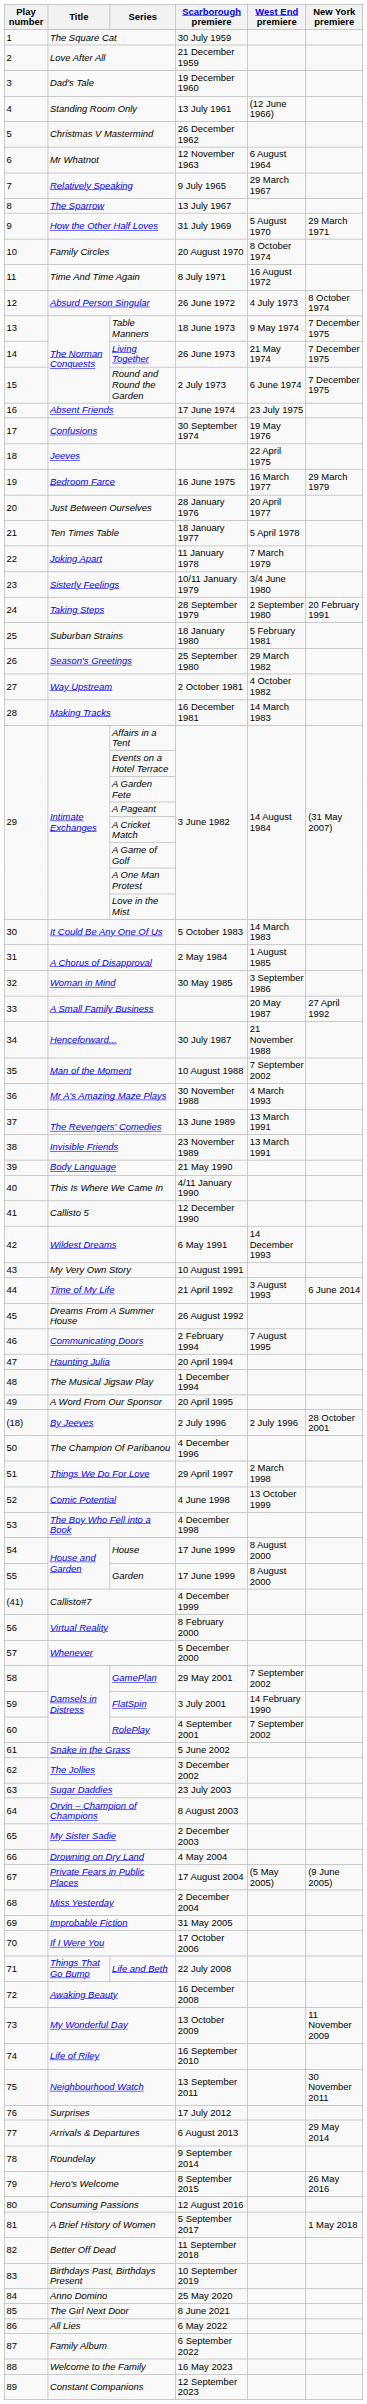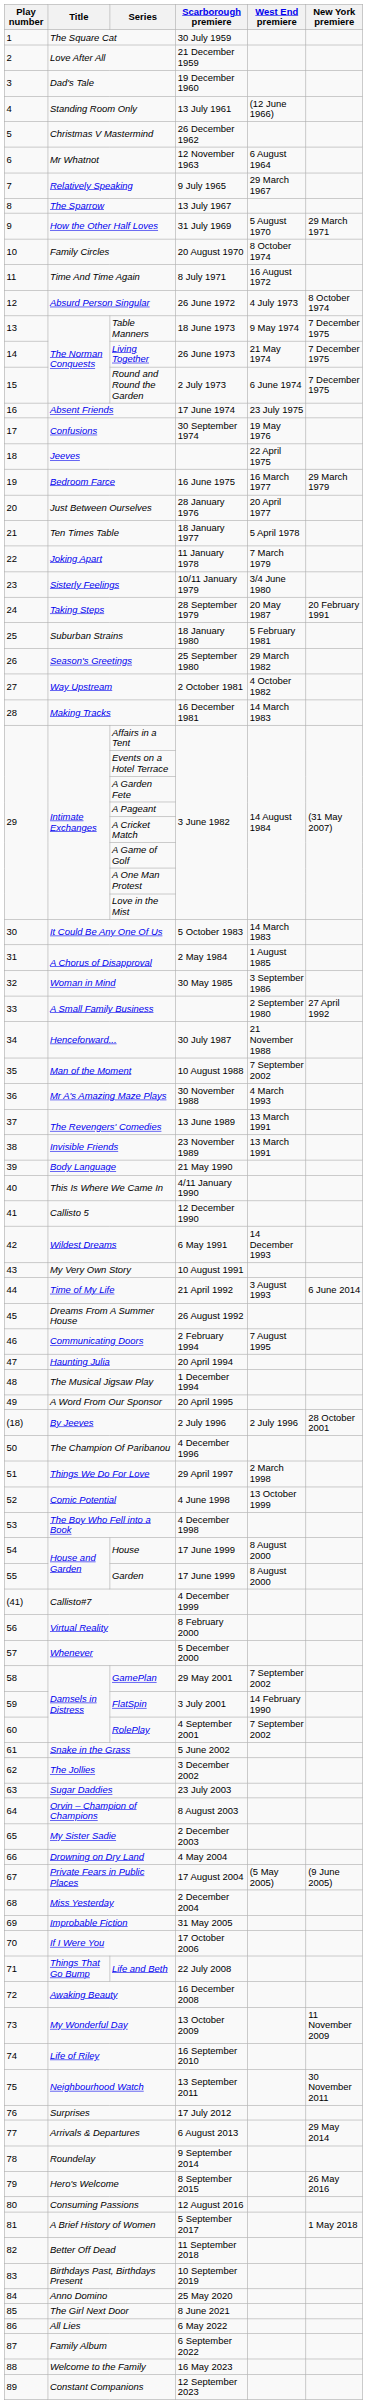Taking Steps | West End premiere: 2 September 1980 -> 20 May 1987
A Small Family Business | West End premiere: 20 May 1987 -> 2 September 1980
